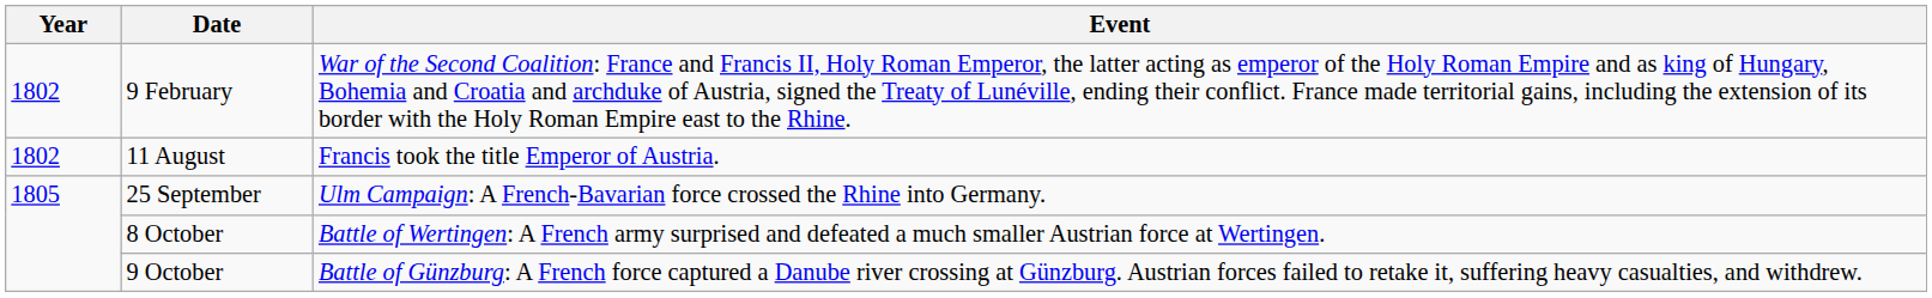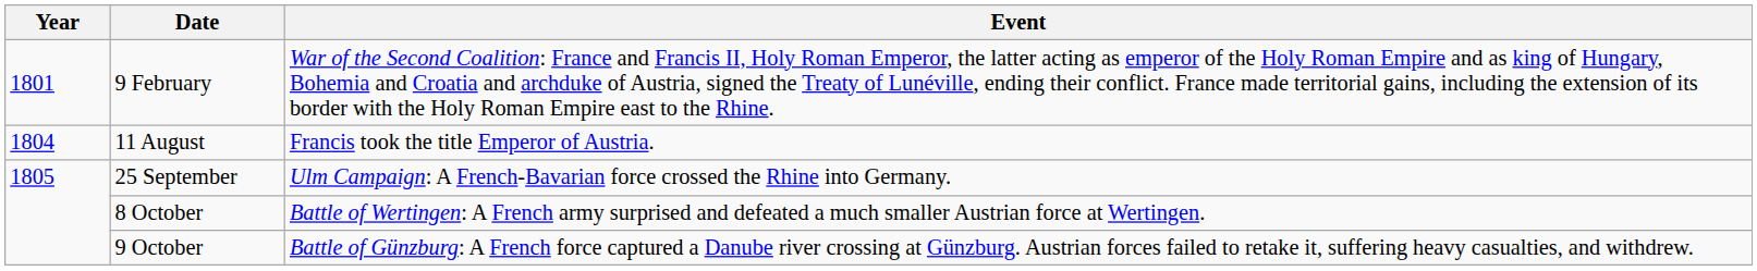9 February | Year: 1802 -> 1801
11 August | Year: 1802 -> 1804
